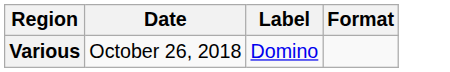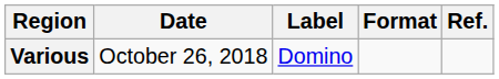+ column: Ref.
